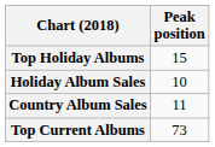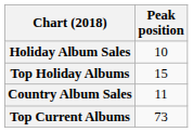rows swapped: Holiday Album Sales <-> Top Holiday Albums
